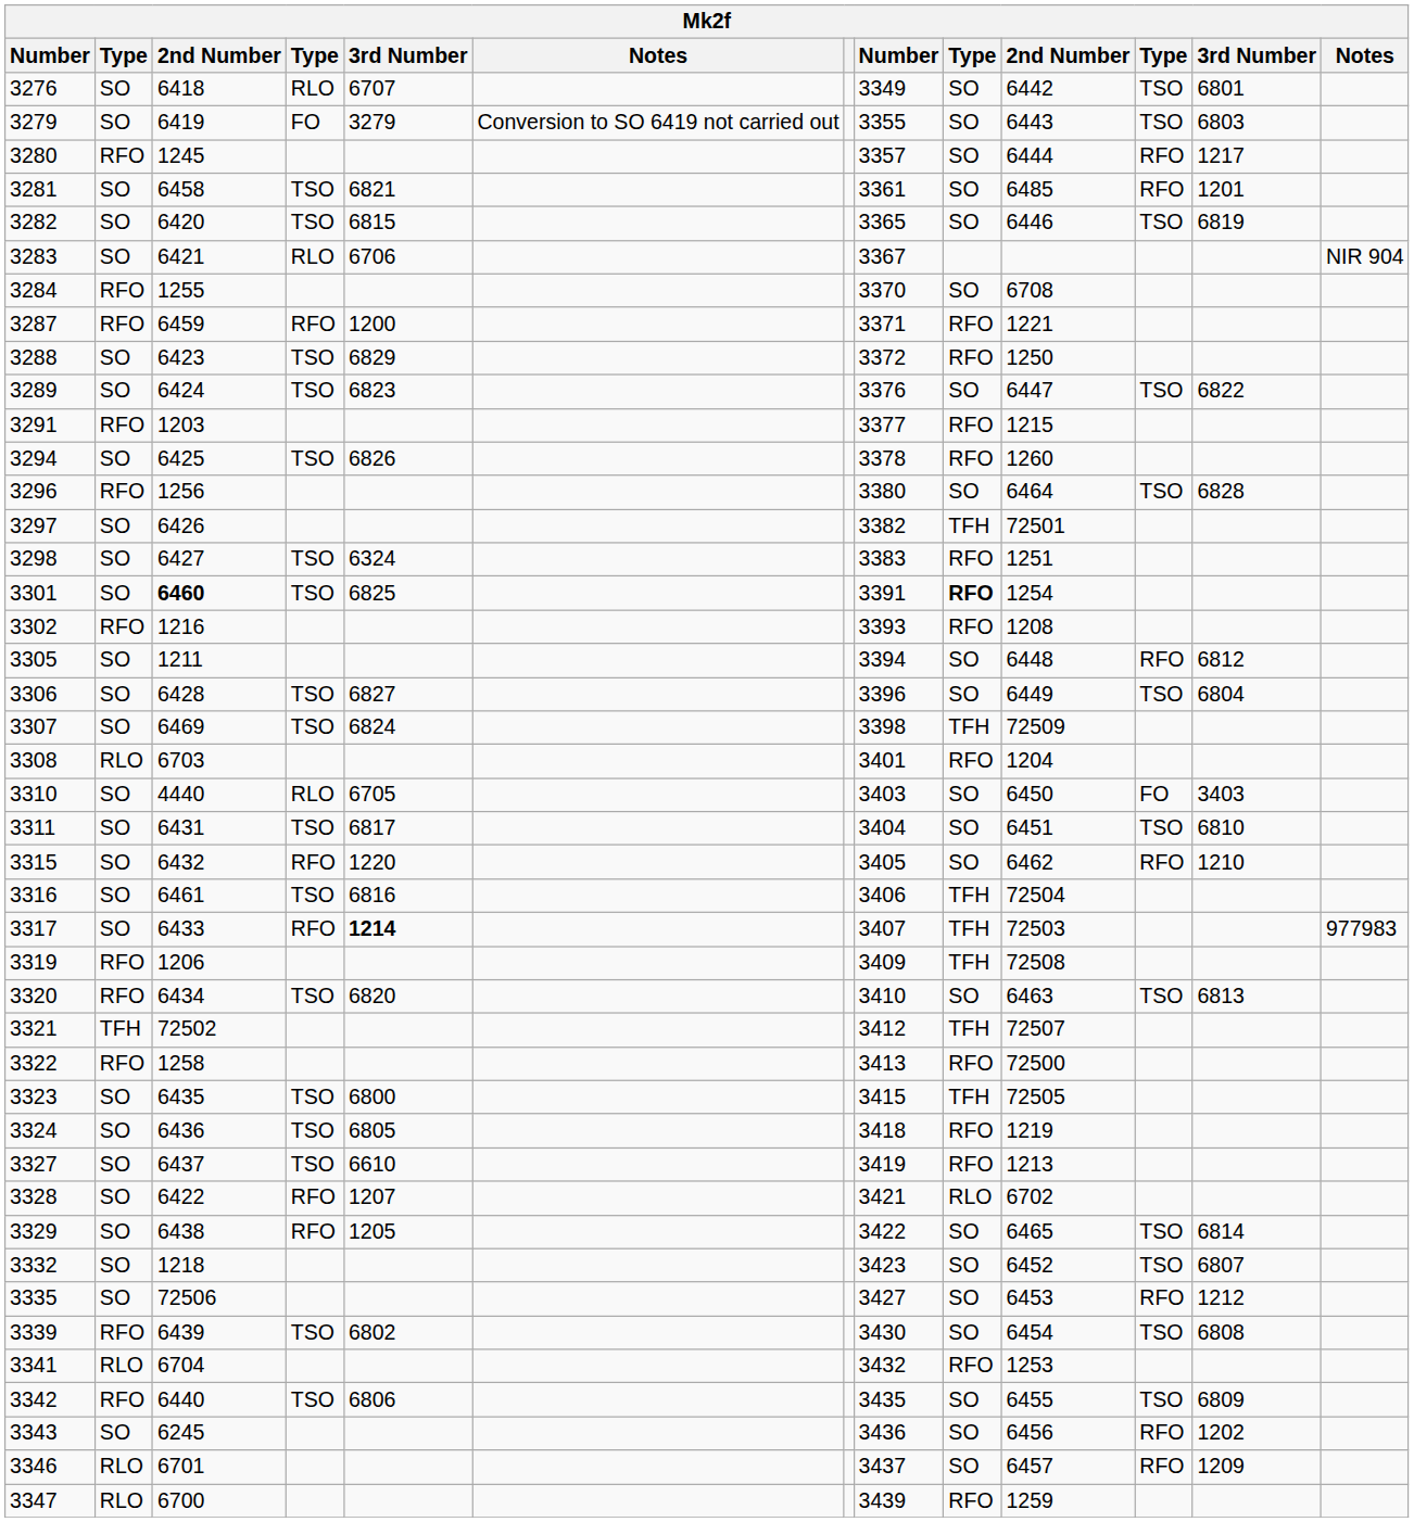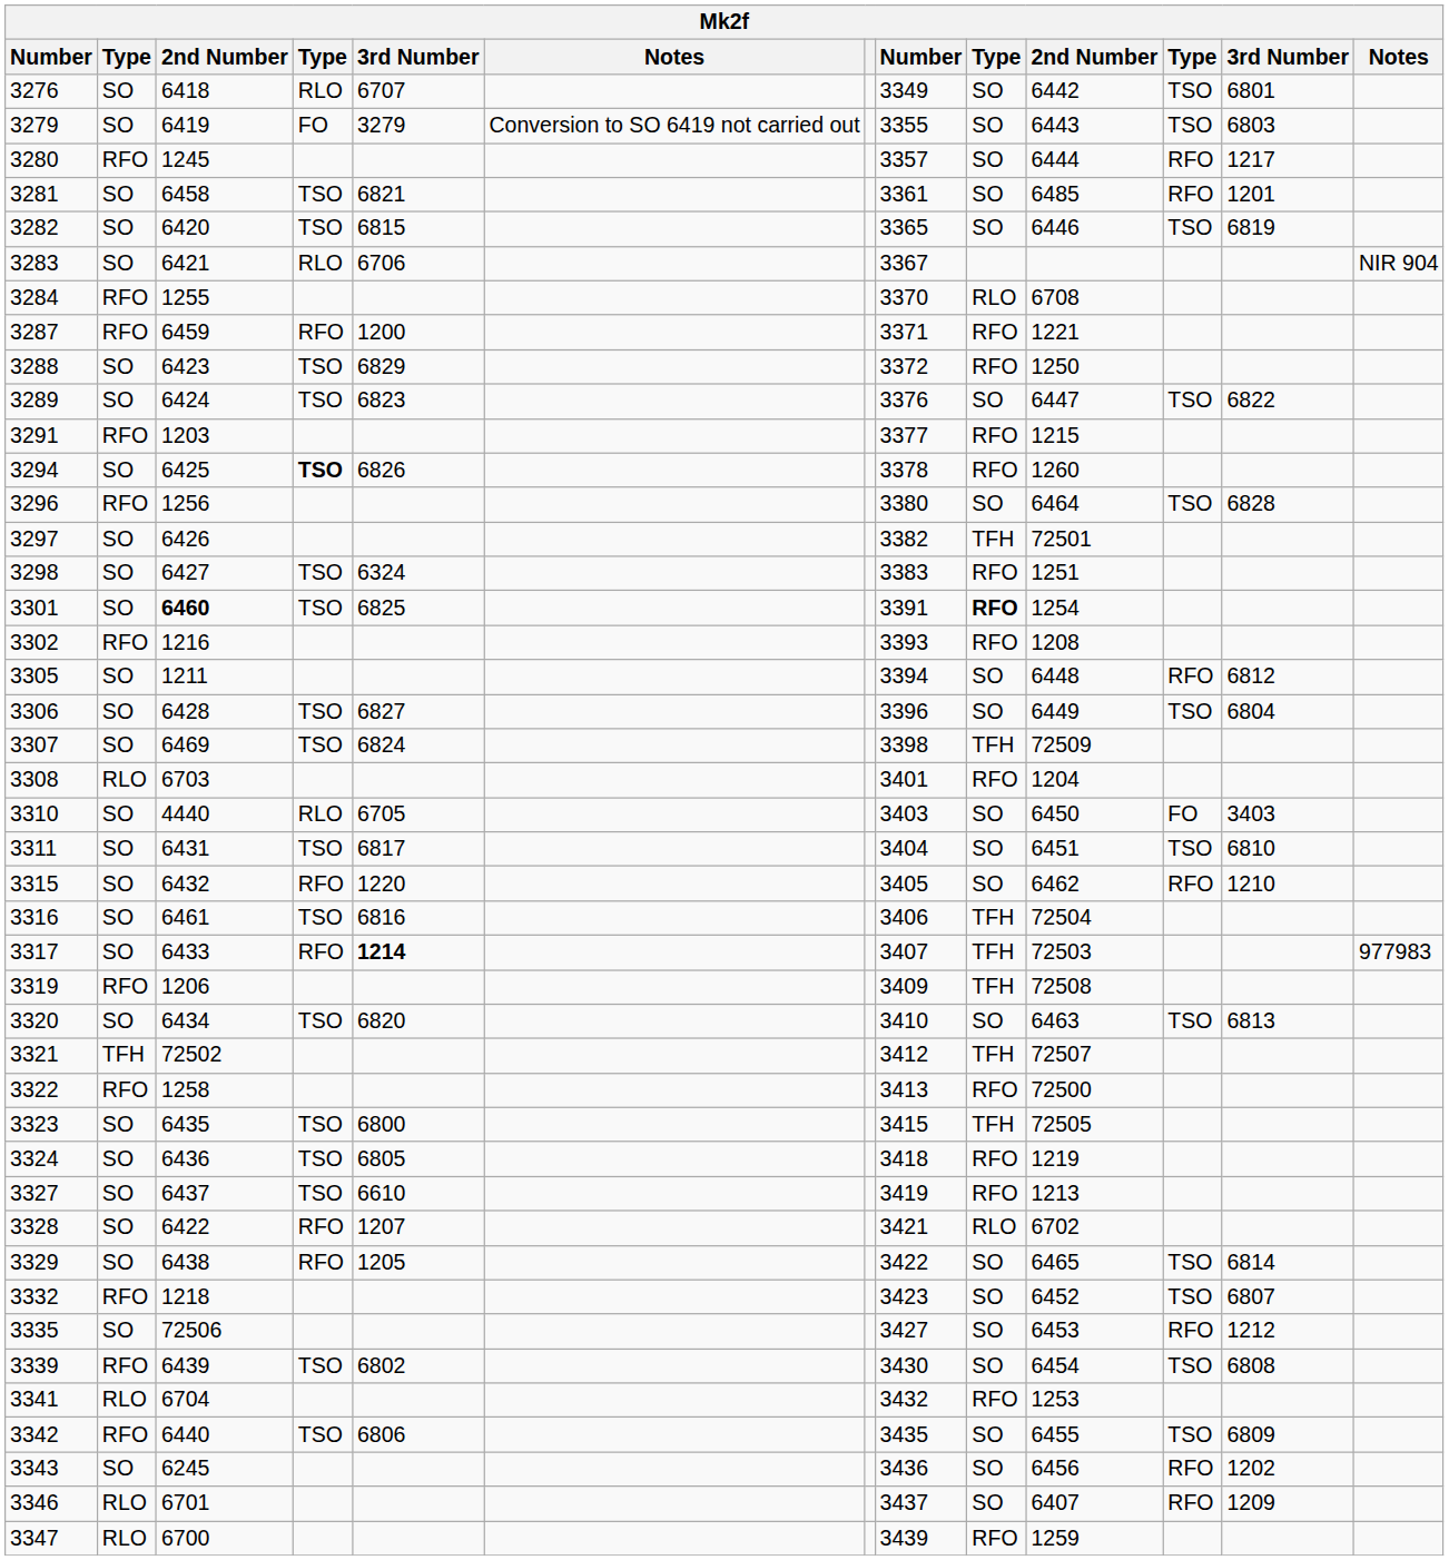3284 | column 9: SO -> RLO
3294 | column 4: normal -> bold
3320 | column 2: RFO -> SO
3332 | column 2: SO -> RFO
3346 | column 10: 6457 -> 6407
